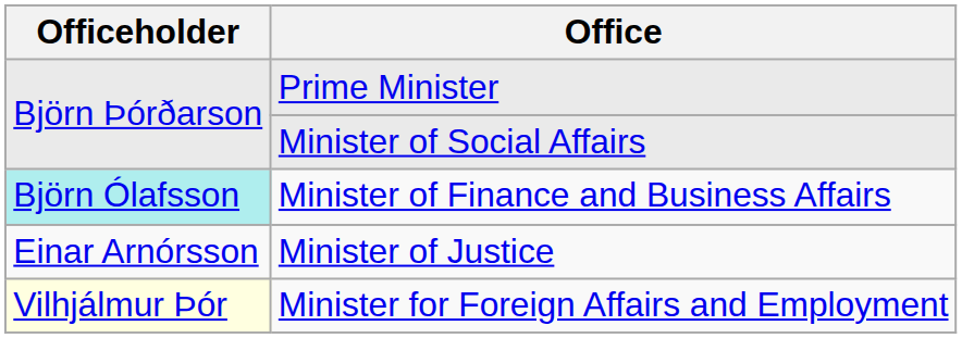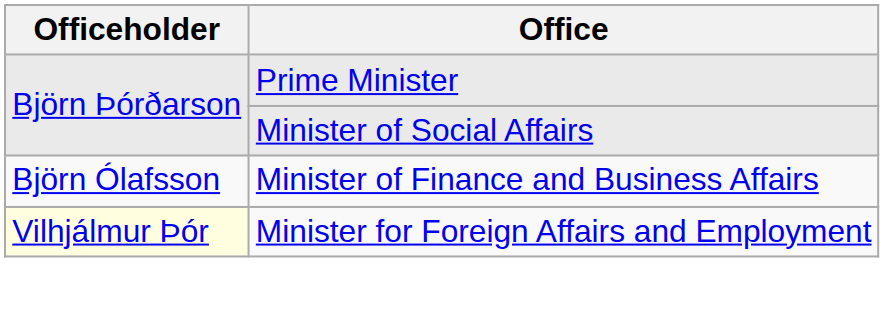Minister of Finance and Business Affairs | Officeholder: paleturquoise background -> no background
- row: Einar Arnórsson | Minister of Justice
